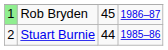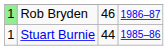Rob Bryden | column 3: 45 -> 46
Stuart Burnie | column 1: 2 -> 1
